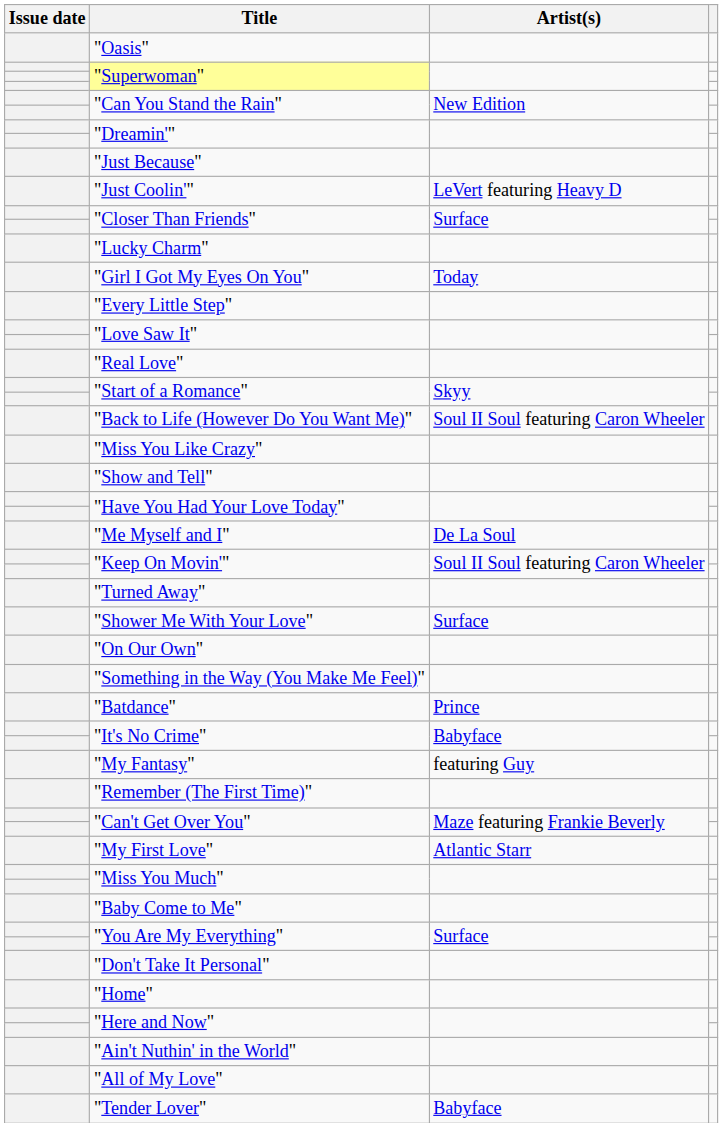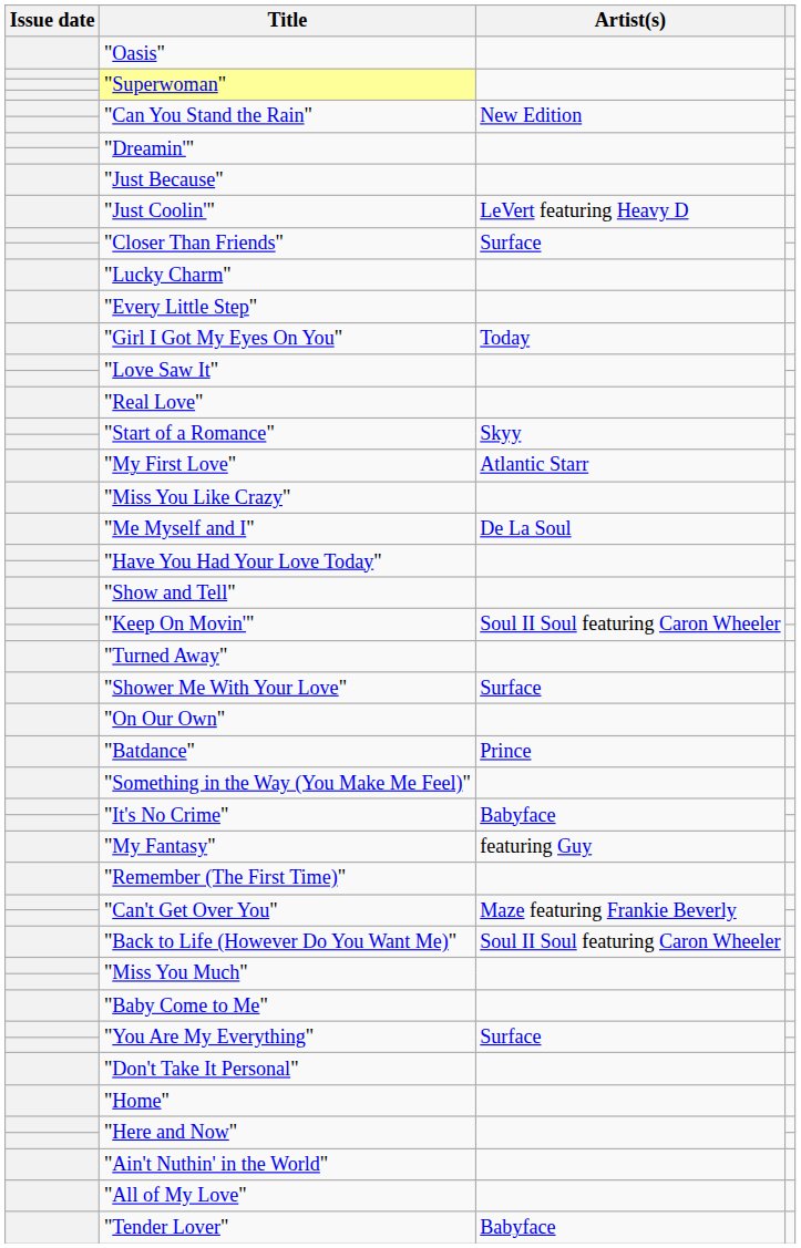rows swapped: "Girl I Got My Eyes On You" <-> "Every Little Step"
rows swapped: "My First Love" <-> "Back to Life (However Do You Want Me)"
rows swapped: "Me Myself and I" <-> "Show and Tell"
rows swapped: "Batdance" <-> "Something in the Way (You Make Me Feel)"
